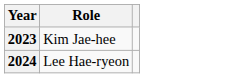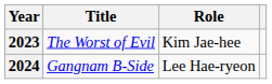+ column: Title | The Worst of Evil | Gangnam B-Side
